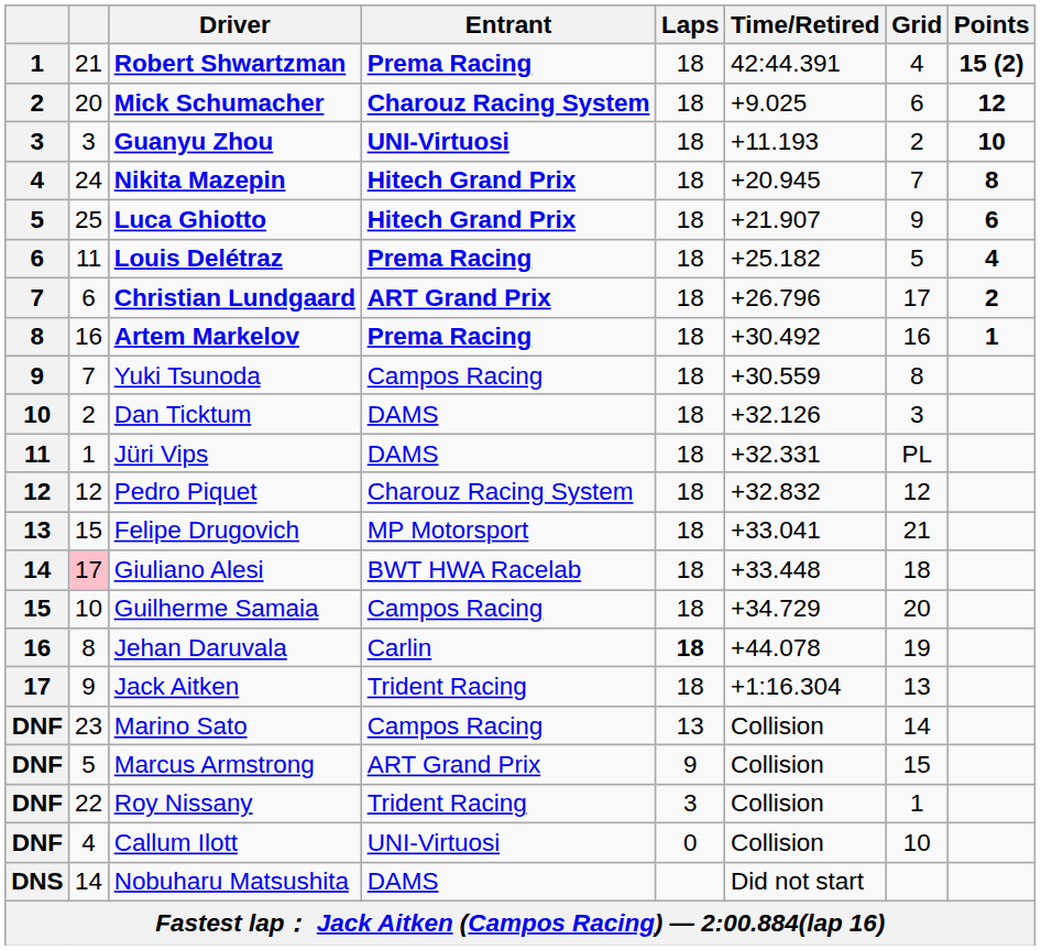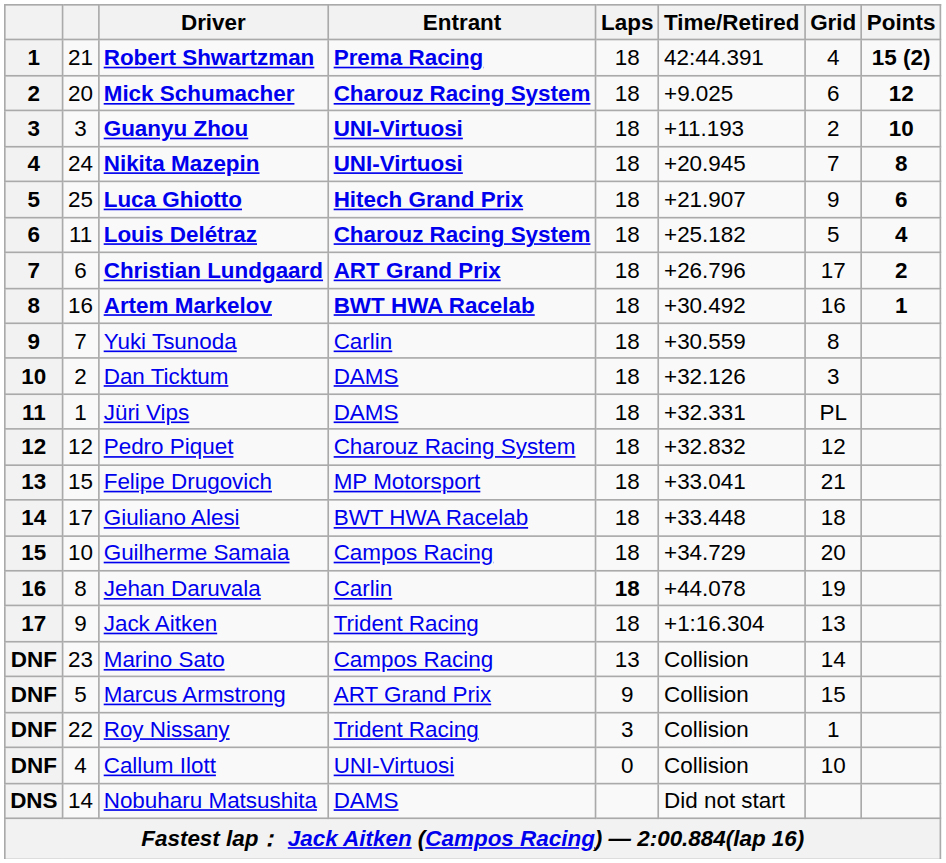Nikita Mazepin | Entrant: Hitech Grand Prix -> UNI-Virtuosi
Louis Delétraz | Entrant: Prema Racing -> Charouz Racing System
Artem Markelov | Entrant: Prema Racing -> BWT HWA Racelab
Yuki Tsunoda | Entrant: Campos Racing -> Carlin
Giuliano Alesi | column 2: pink background -> no background
